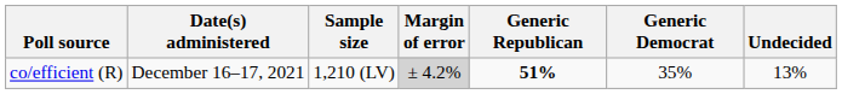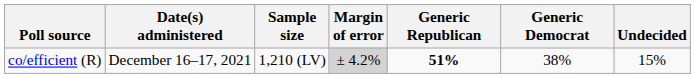co/efficient (R) | Generic Democrat: 35% -> 38%
co/efficient (R) | Undecided: 13% -> 15%
